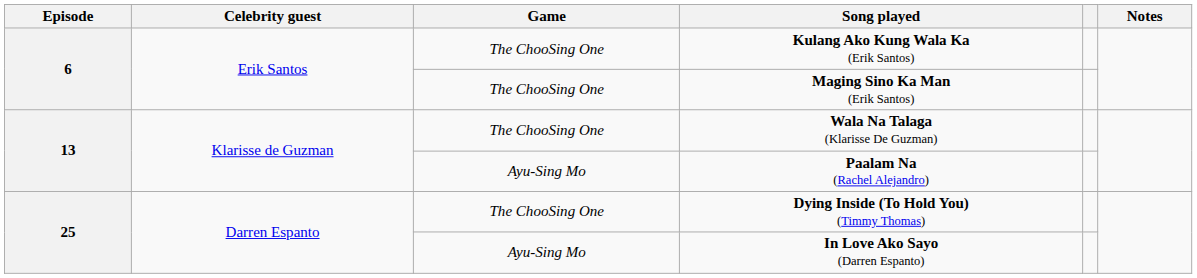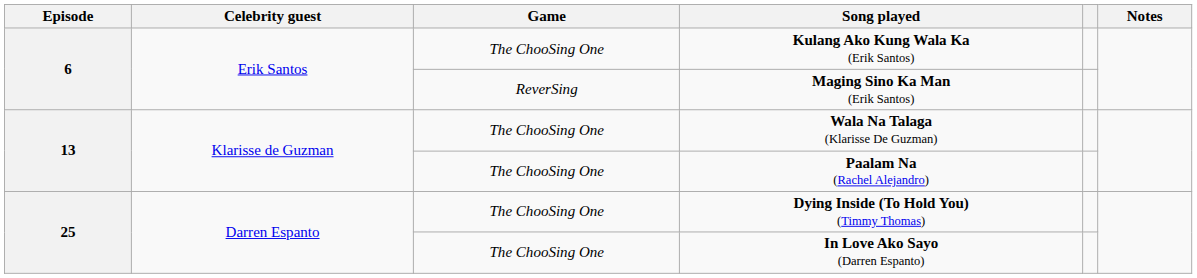Maging Sino Ka Man (Erik Santos) | Game: The ChooSing One -> ReverSing
Paalam Na (Rachel Alejandro) | Game: Ayu-Sing Mo -> The ChooSing One
In Love Ako Sayo (Darren Espanto) | Game: Ayu-Sing Mo -> The ChooSing One
